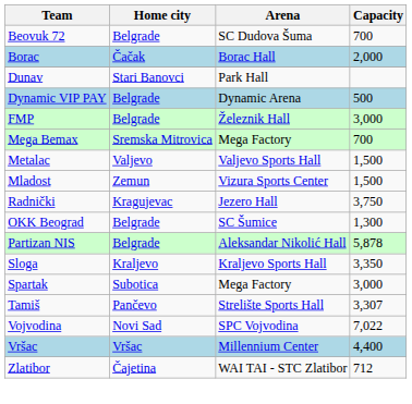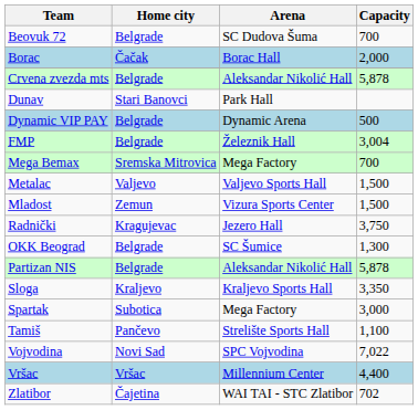+ row: Crvena zvezda mts | Belgrade | Aleksandar Nikolić Hall | 5,878
FMP | Capacity: 3,000 -> 3,004
Tamiš | Capacity: 3,307 -> 1,100
Zlatibor | Capacity: 712 -> 702
